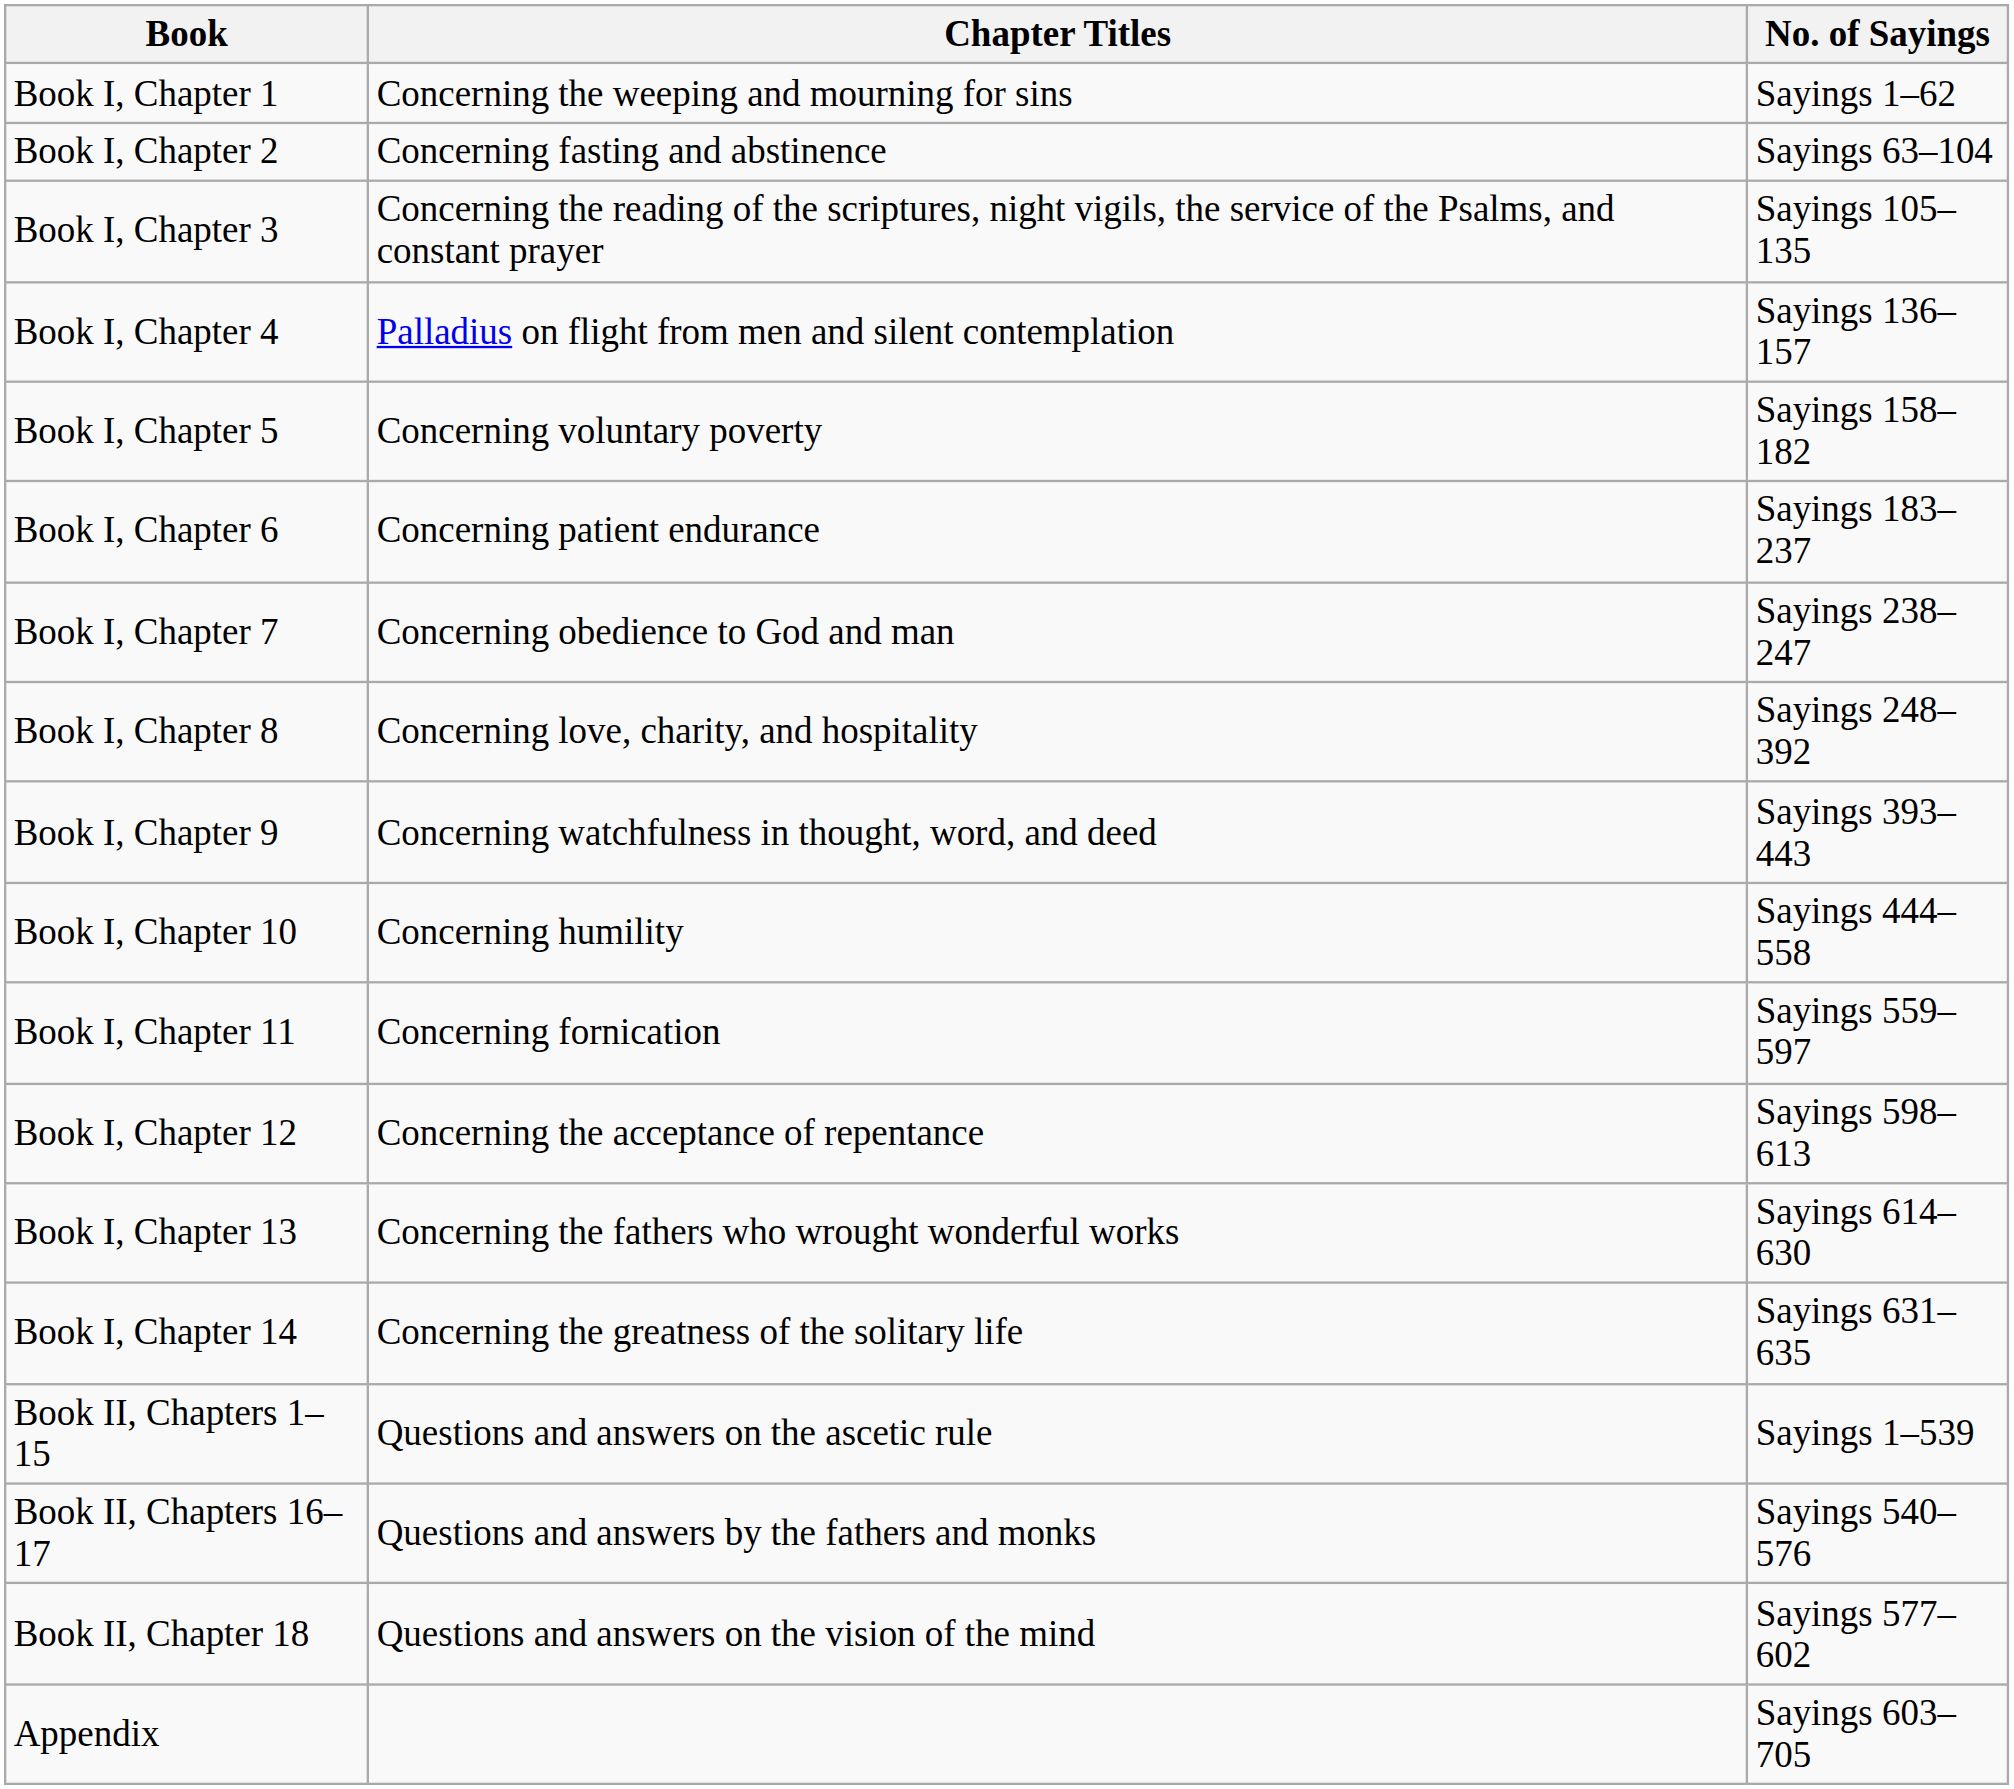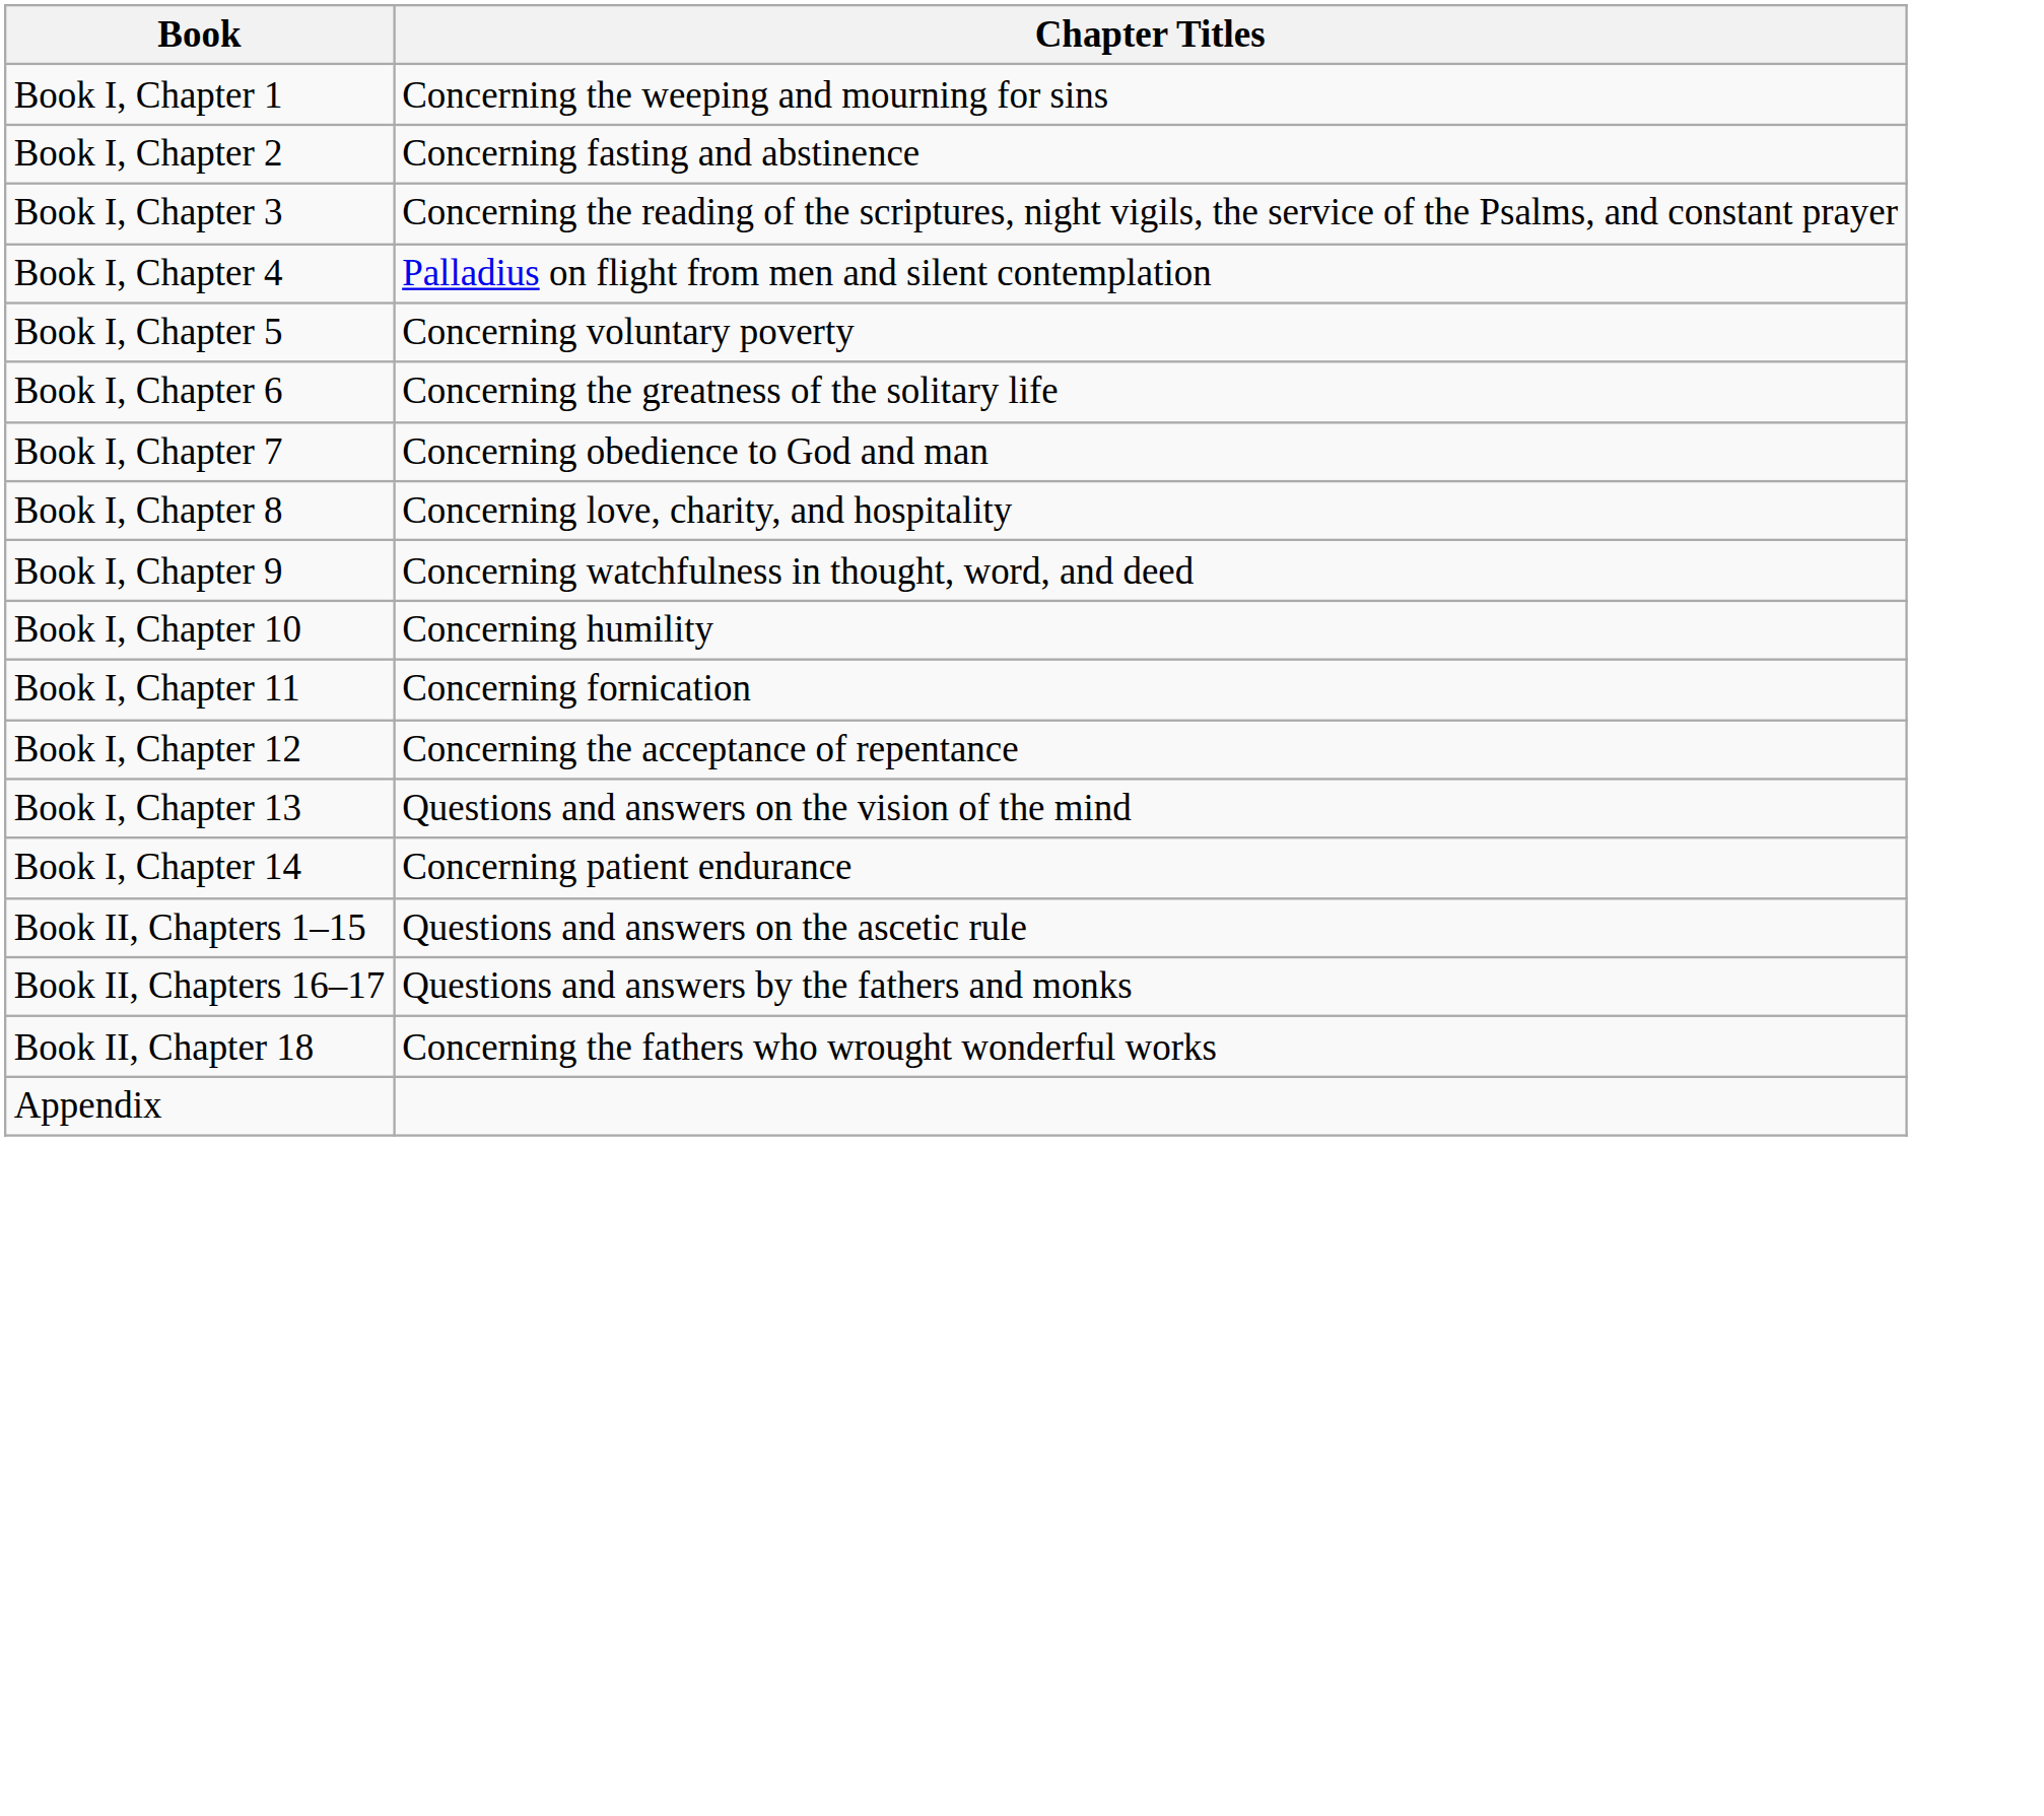- column: No. of Sayings | Sayings 1–62 | Sayings 63–104 | Sayings 105–135 | Sayings 136–157 | Sayings 158–182 | Sayings 183–237 | Sayings 238–247 | Sayings 248–392 | Sayings 393–443 | Sayings 444–558 | Sayings 559–597 | Sayings 598–613 | Sayings 614–630 | Sayings 631–635 | Sayings 1–539 | Sayings 540–576 | Sayings 577–602 | Sayings 603–705
Book I, Chapter 6 | Chapter Titles: Concerning patient endurance -> Concerning the greatness of the solitary life
Book I, Chapter 13 | Chapter Titles: Concerning the fathers who wrought wonderful works -> Questions and answers on the vision of the mind
Book I, Chapter 14 | Chapter Titles: Concerning the greatness of the solitary life -> Concerning patient endurance
Book II, Chapter 18 | Chapter Titles: Questions and answers on the vision of the mind -> Concerning the fathers who wrought wonderful works
